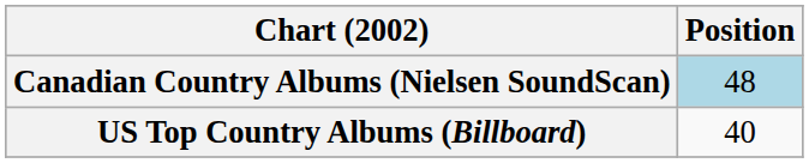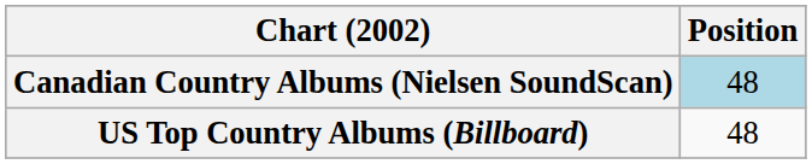US Top Country Albums (Billboard) | Position: 40 -> 48
